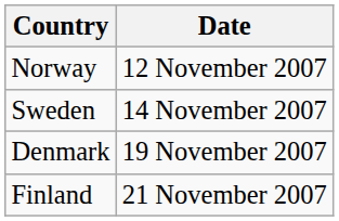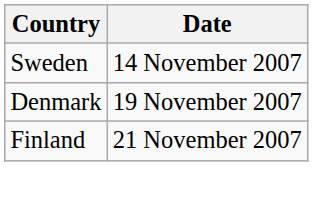- row: Norway | 12 November 2007
